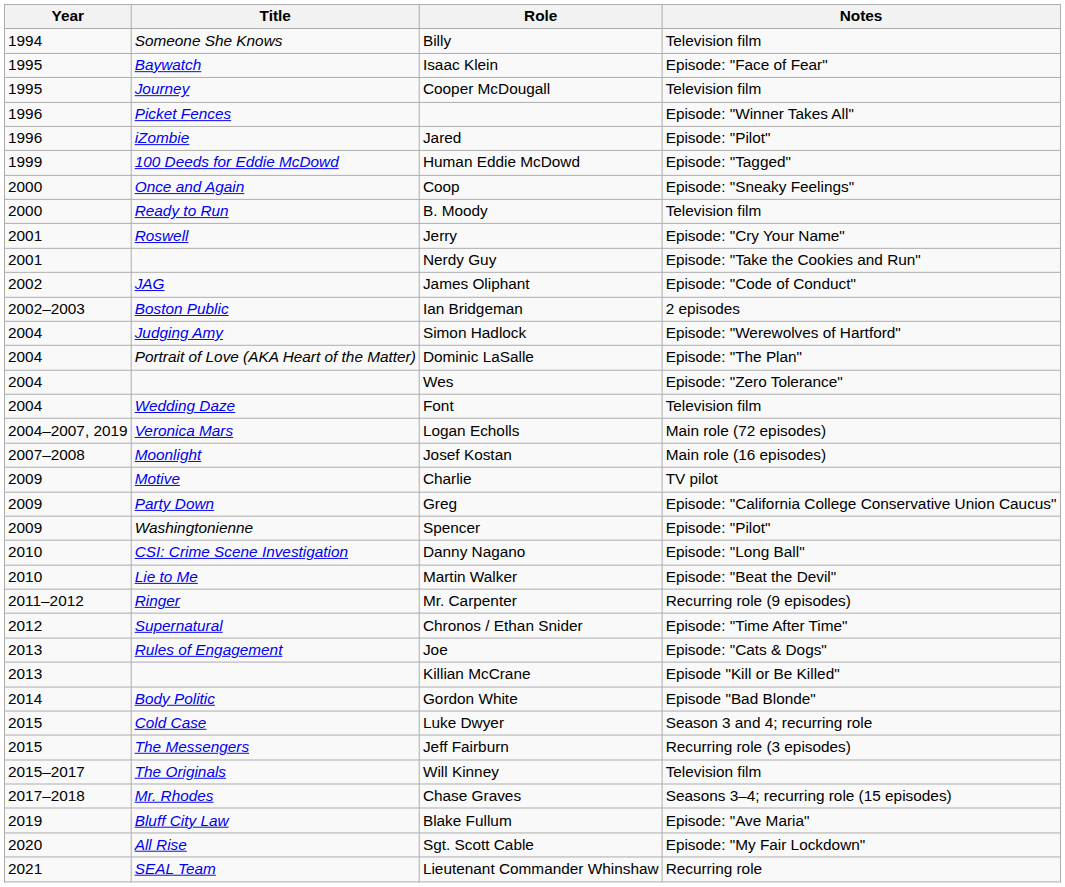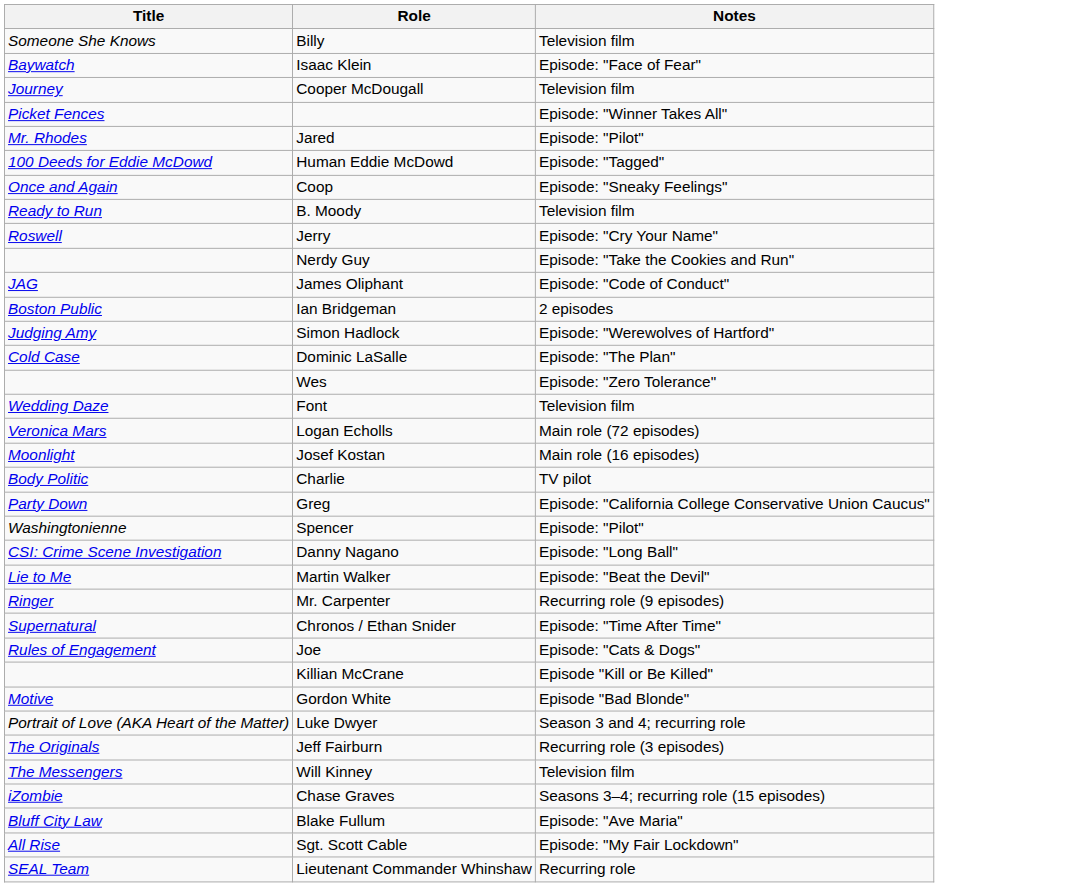- column: Year | 1994 | 1995 | 1995 | 1996 | 1996 | 1999 | 2000 | 2000 | 2001 | 2001 | 2002 | 2002–2003 | 2004 | 2004 | 2004 | 2004 | 2004–2007, 2019 | 2007–2008 | 2009 | 2009 | 2009 | 2010 | 2010 | 2011–2012 | 2012 | 2013 | 2013 | 2014 | 2015 | 2015 | 2015–2017 | 2017–2018 | 2019 | 2020 | 2021
Jared | Title: iZombie -> Mr. Rhodes
Dominic LaSalle | Title: Portrait of Love (AKA Heart of the Matter) -> Cold Case
Charlie | Title: Motive -> Body Politic
Gordon White | Title: Body Politic -> Motive
Luke Dwyer | Title: Cold Case -> Portrait of Love (AKA Heart of the Matter)
Jeff Fairburn | Title: The Messengers -> The Originals
Will Kinney | Title: The Originals -> The Messengers
Chase Graves | Title: Mr. Rhodes -> iZombie
